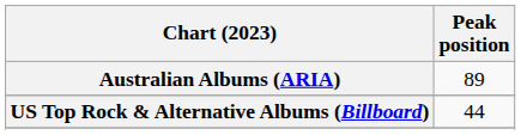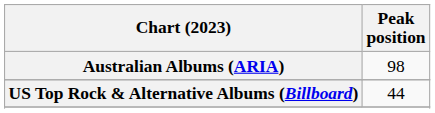Australian Albums (ARIA) | Peak position: 89 -> 98
